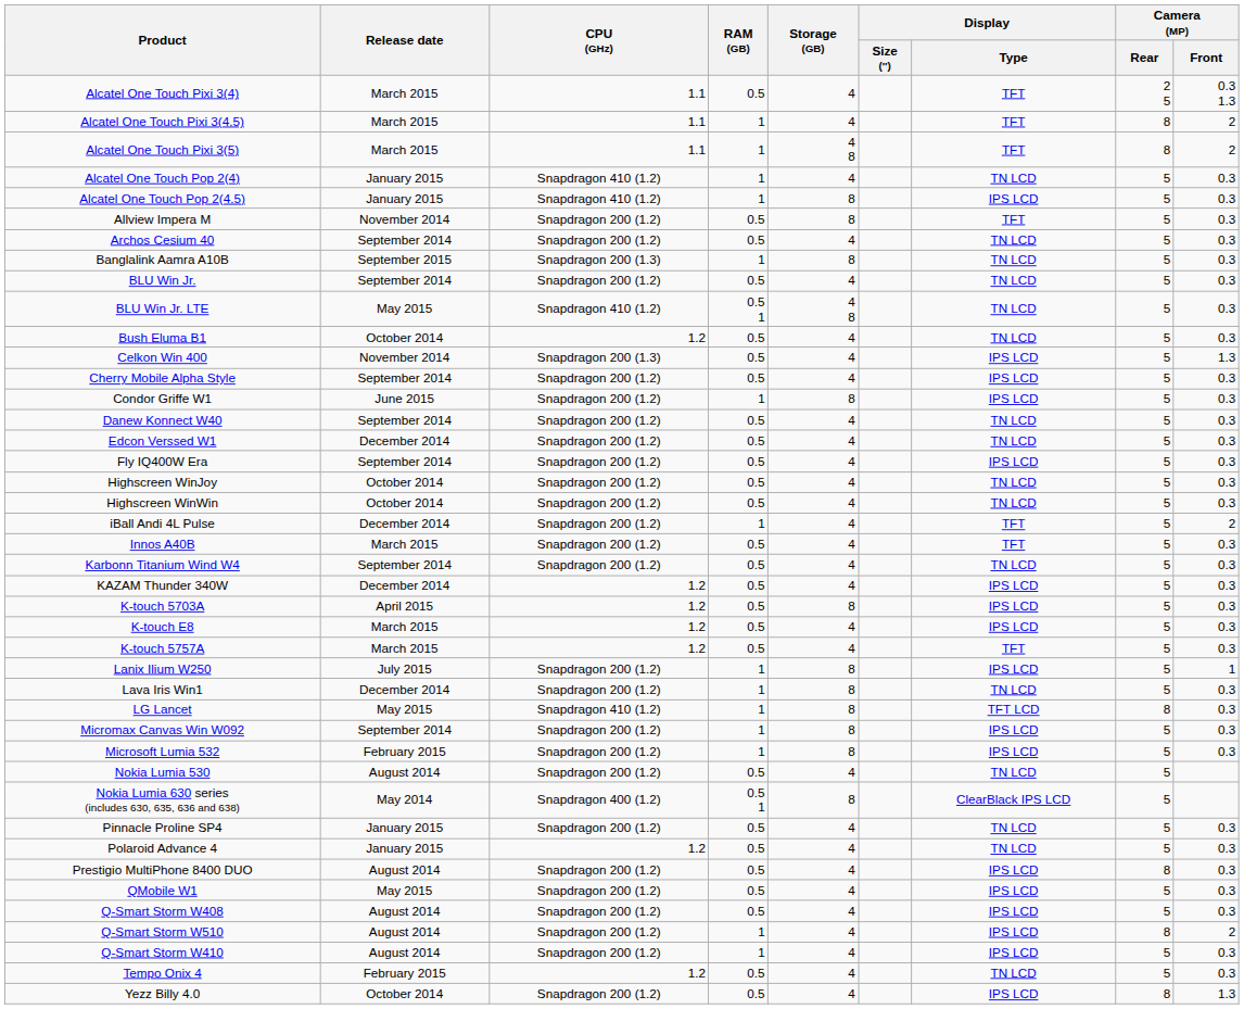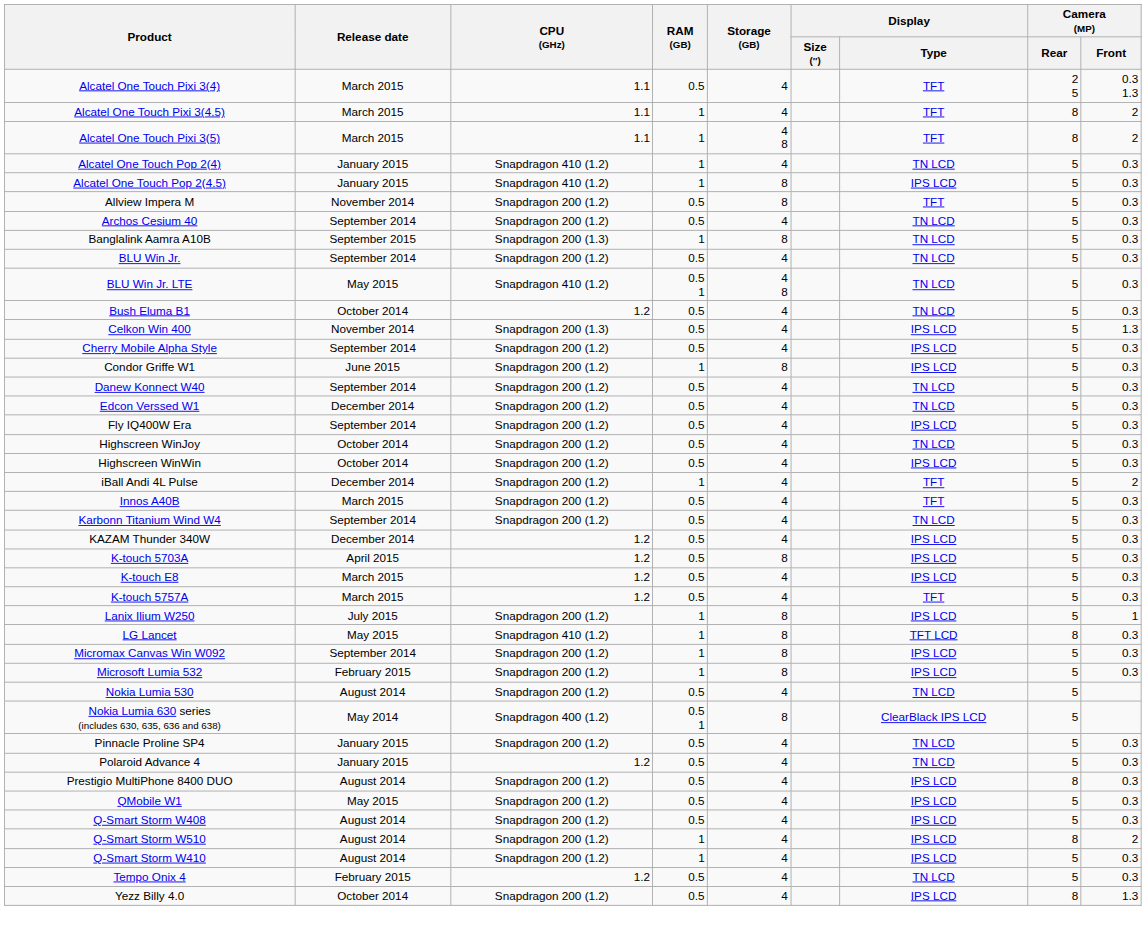Highscreen WinWin | Display / Type: TN LCD -> IPS LCD
- row: Lava Iris Win1 | December 2014 | Snapdragon 200 (1.2) | 1 | 8 | TN LCD | 5 | 0.3
